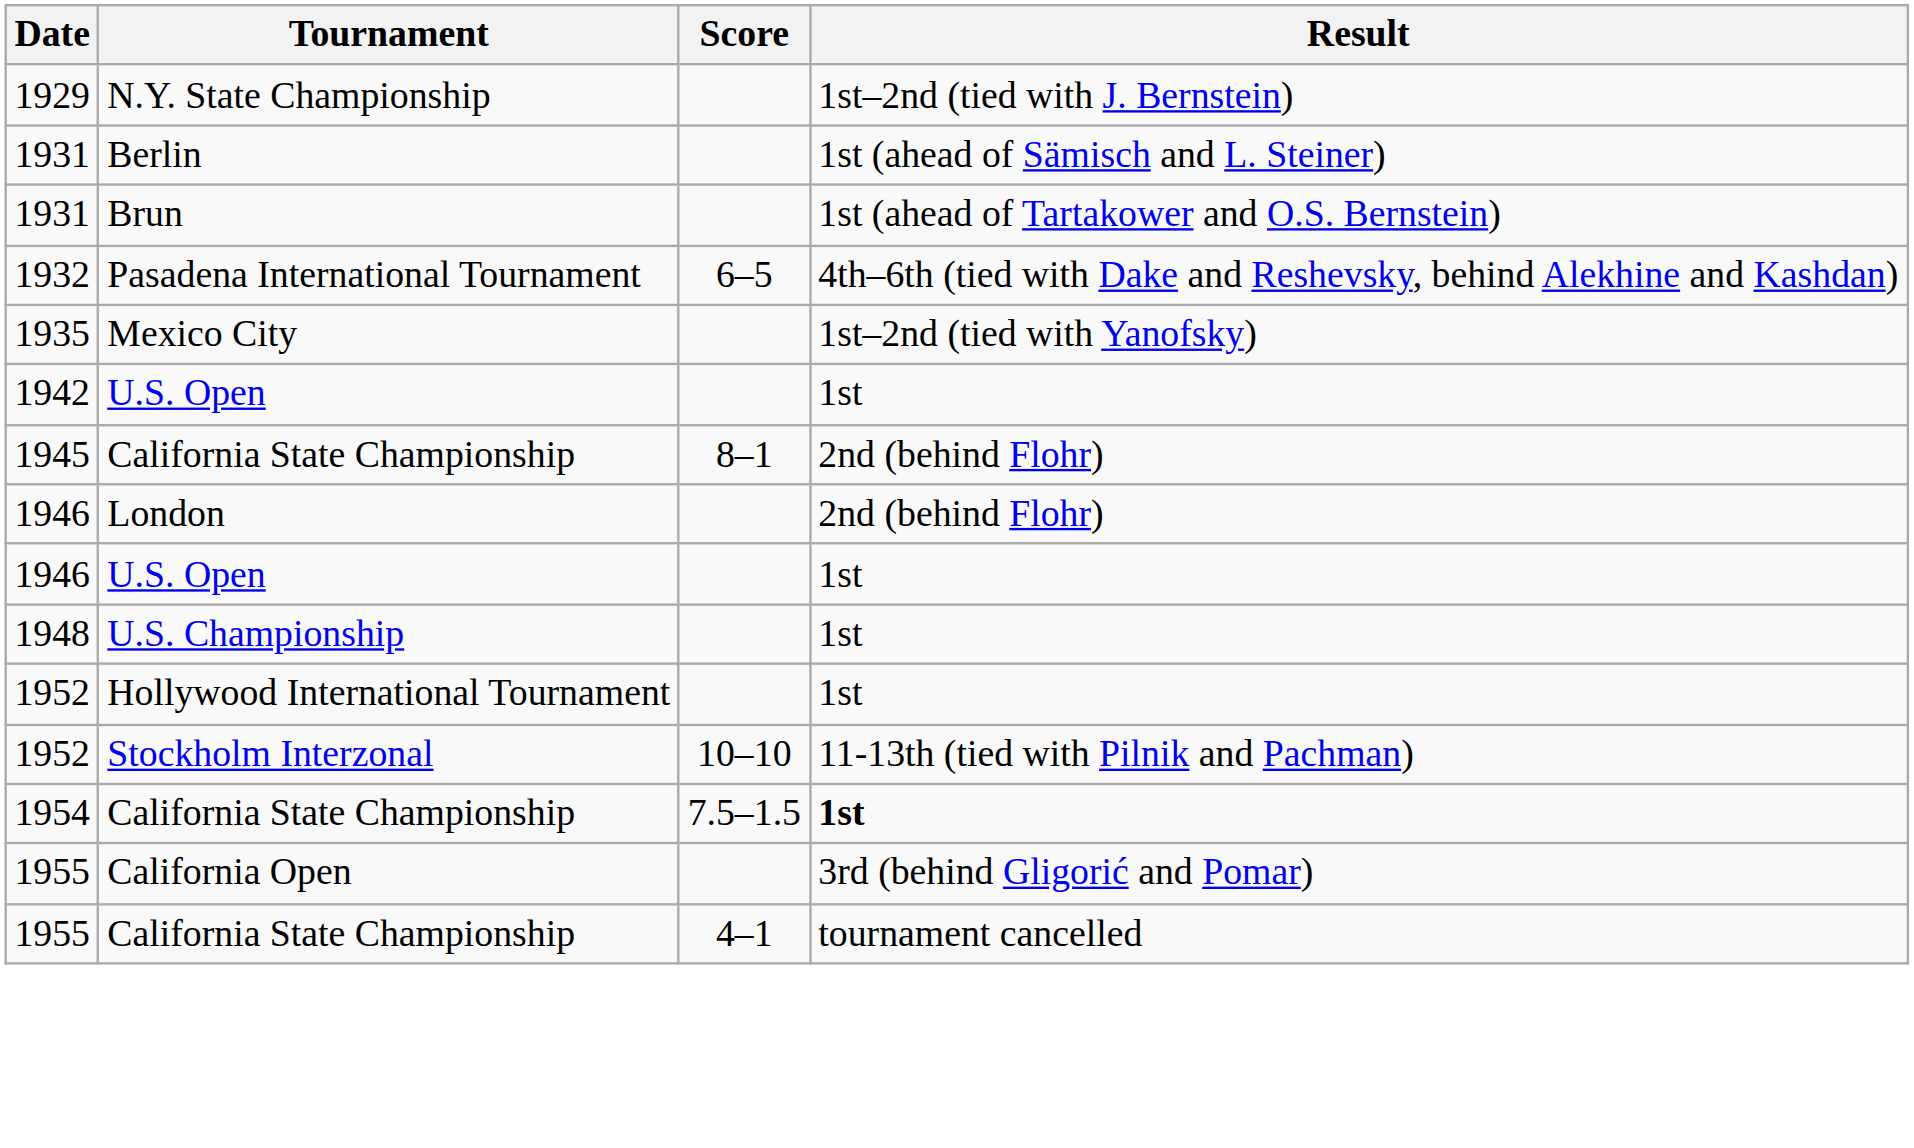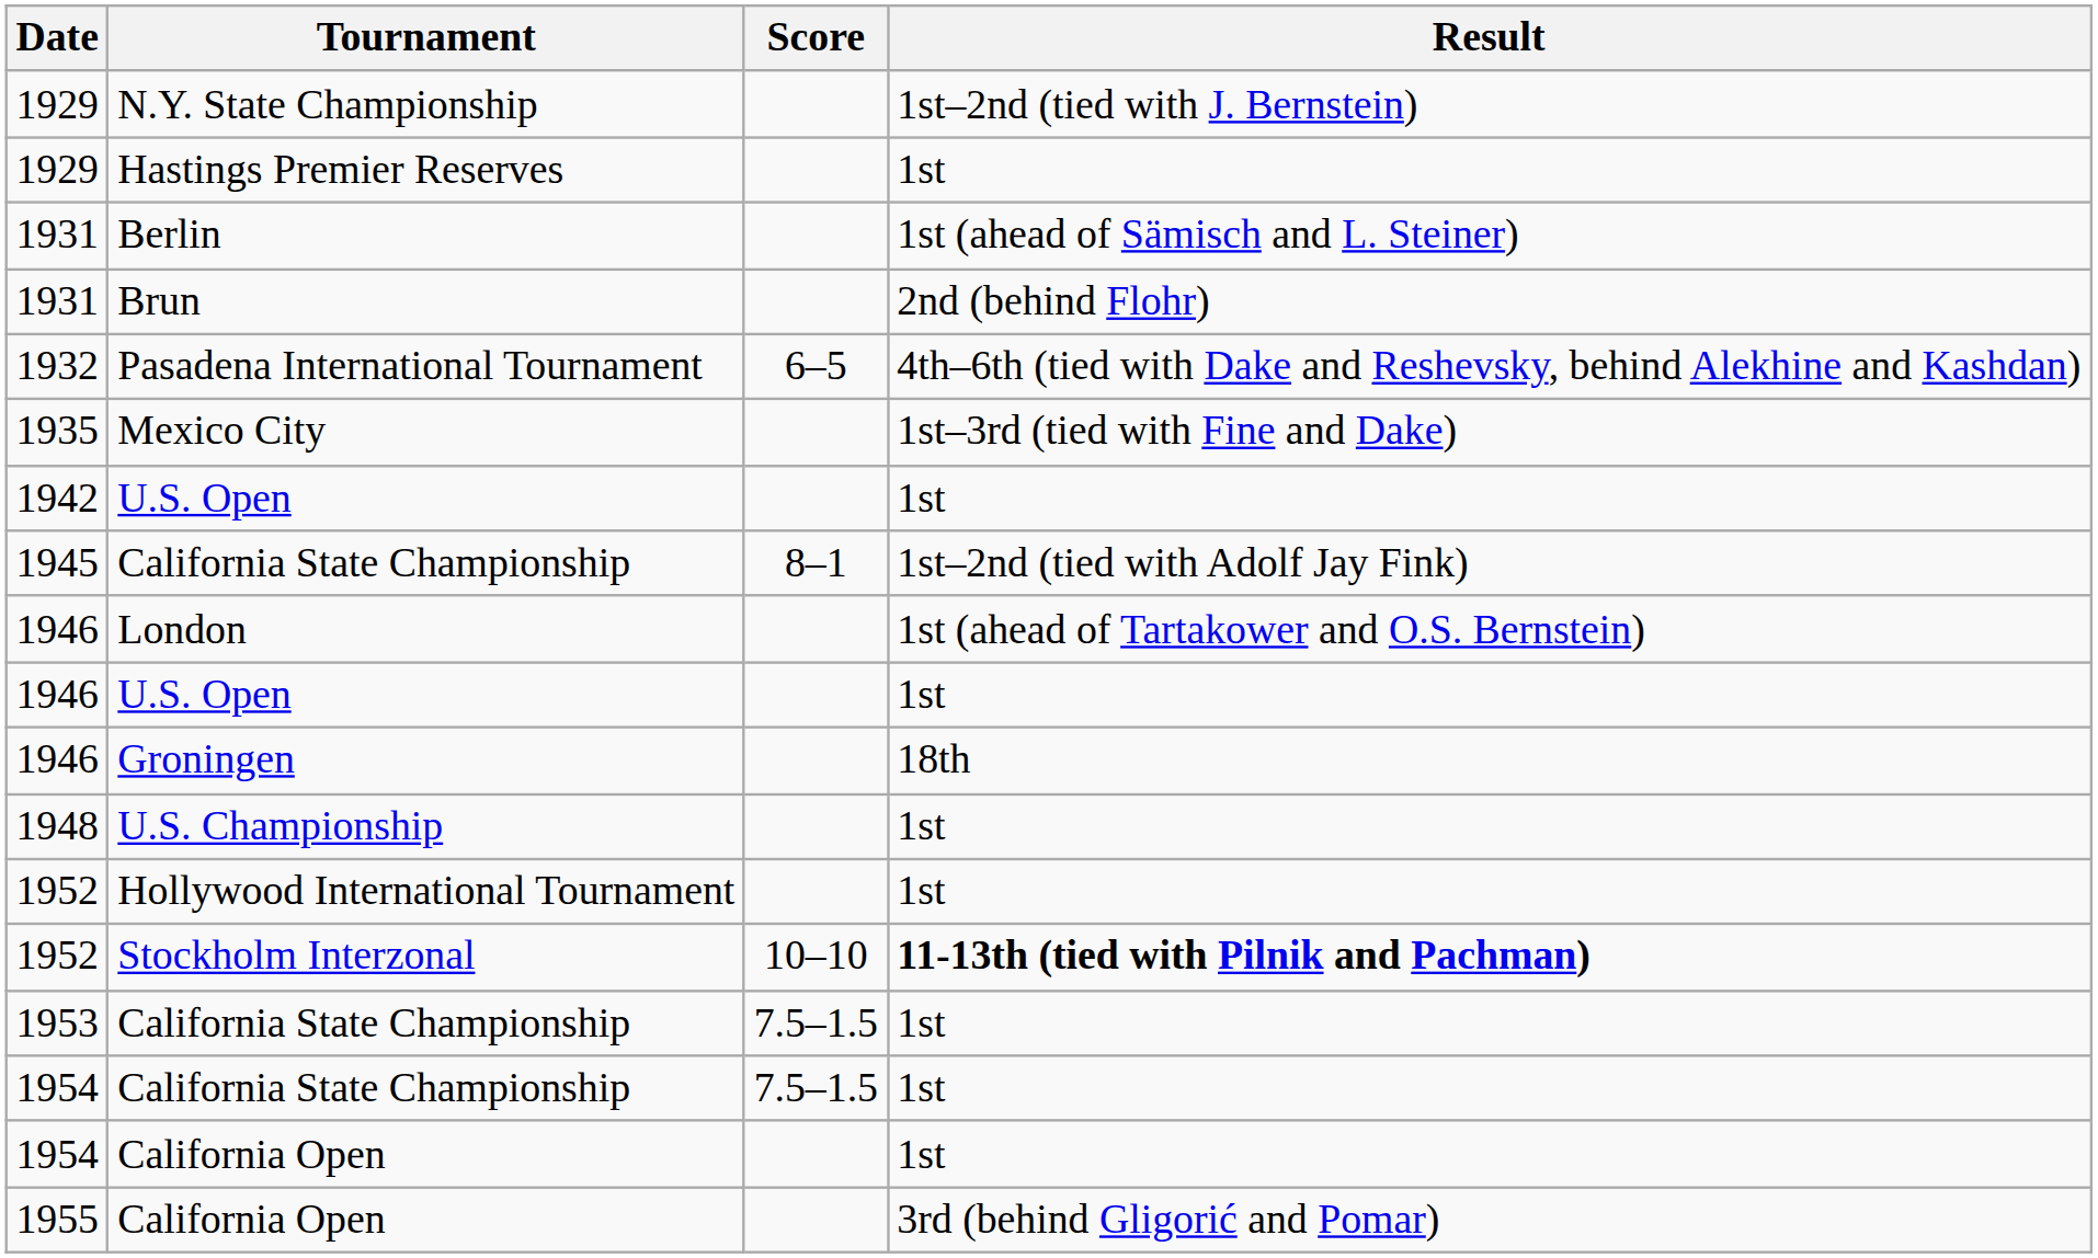+ row: 1929 | Hastings Premier Reserves | 1st
Brun | Result: 1st (ahead of Tartakower and O.S. Bernstein) -> 2nd (behind Flohr)
Mexico City | Result: 1st–2nd (tied with Yanofsky) -> 1st–3rd (tied with Fine and Dake)
1945 / California State Championship | Result: 2nd (behind Flohr) -> 1st–2nd (tied with Adolf Jay Fink)
London | Result: 2nd (behind Flohr) -> 1st (ahead of Tartakower and O.S. Bernstein)
+ row: 1946 | Groningen | 18th
Stockholm Interzonal | Result: normal -> bold
+ row: 1953 | California State Championship | 7.5–1.5 | 1st
1954 / California State Championship | Result: bold -> normal
+ row: 1954 | California Open | 1st
- row: 1955 | California State Championship | 4–1 | tournament cancelled
